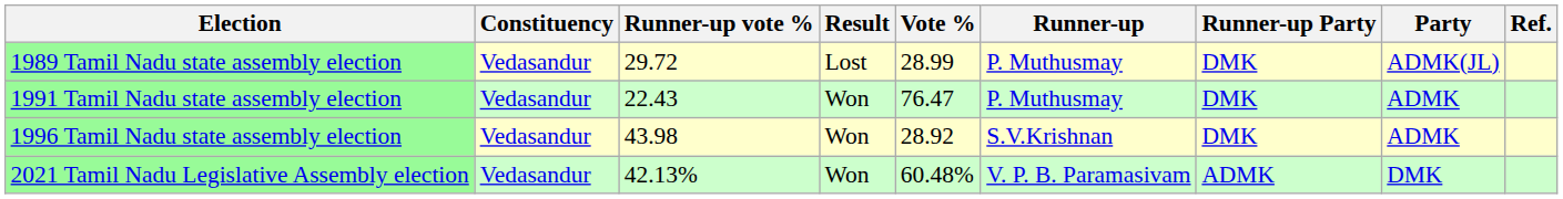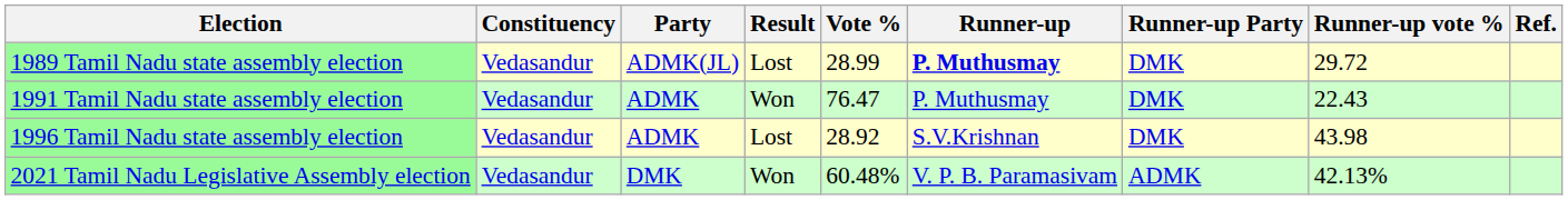columns swapped: Party <-> Runner-up vote %
1989 Tamil Nadu state assembly election | Runner-up: normal -> bold
1996 Tamil Nadu state assembly election | Result: Won -> Lost
